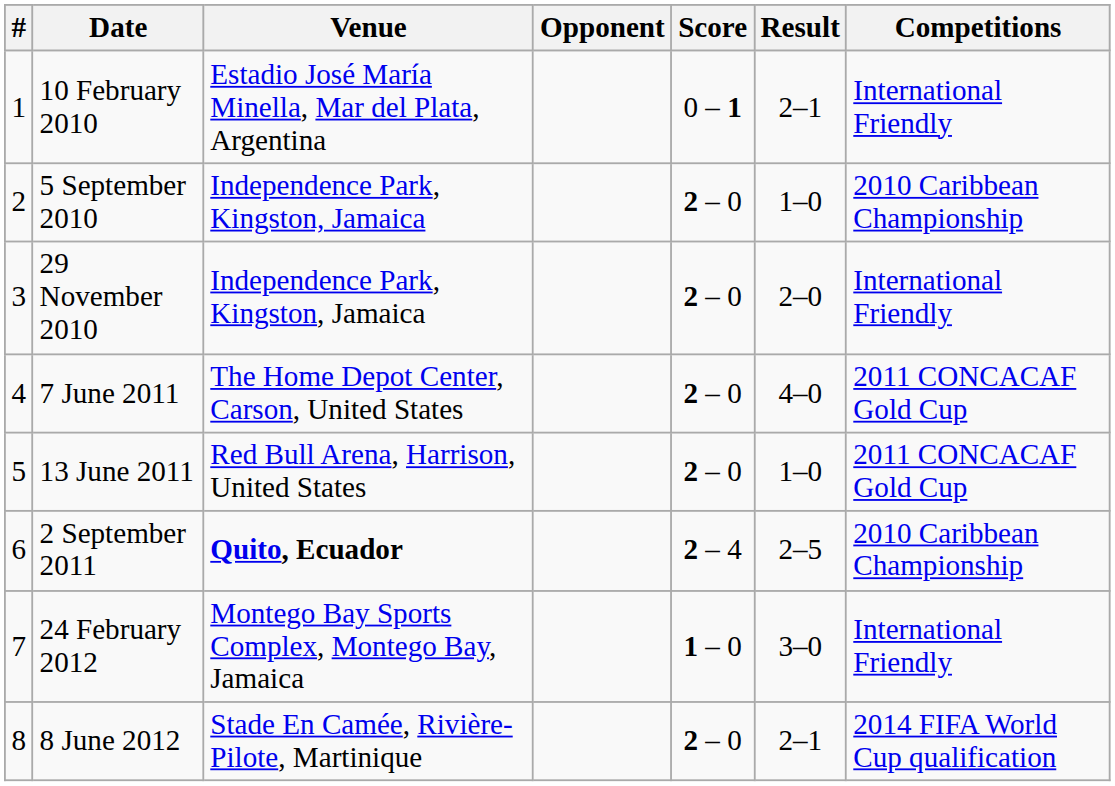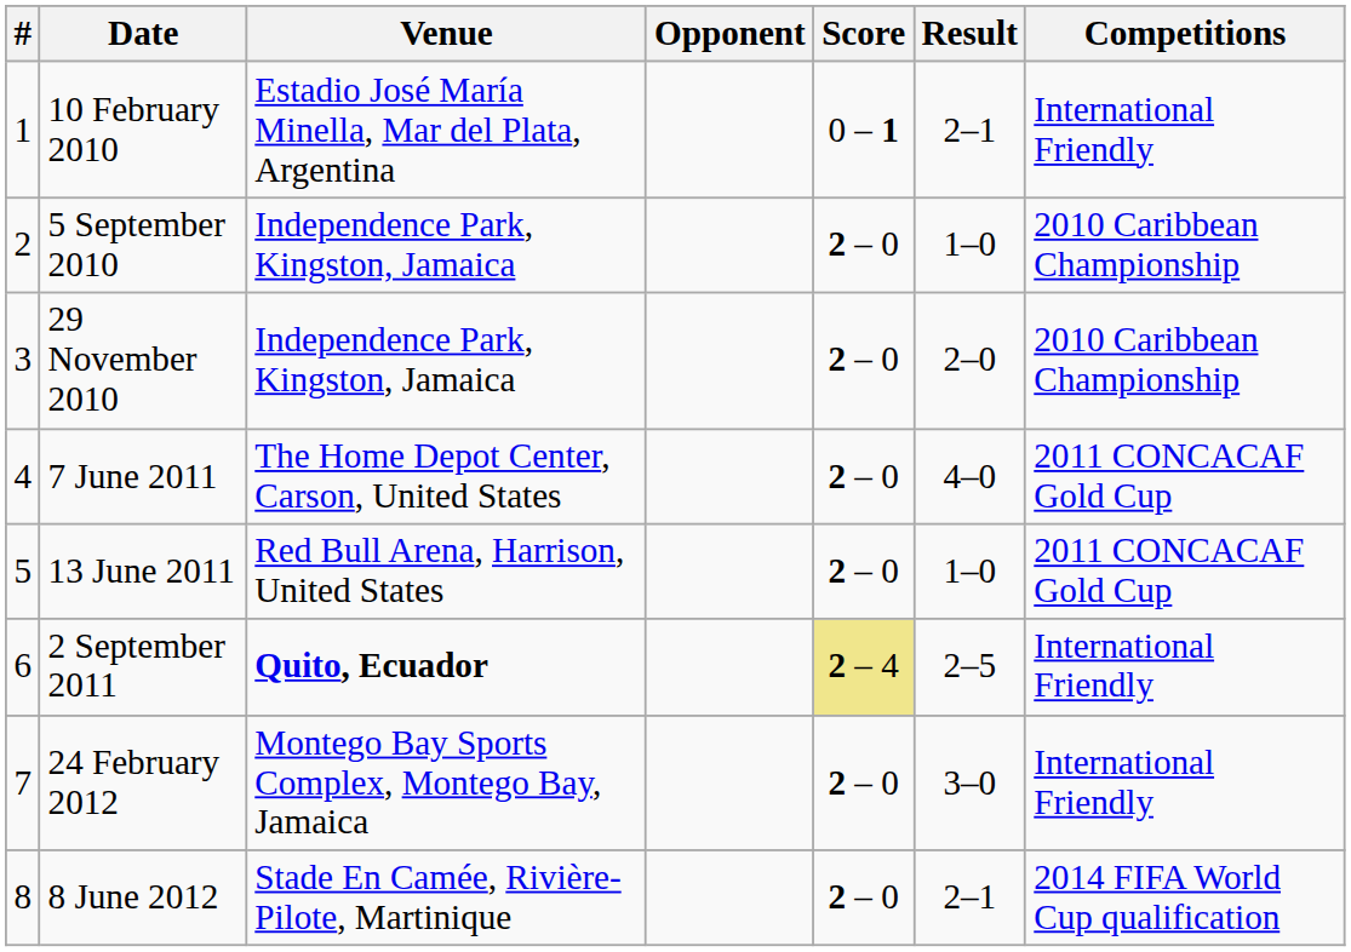29 November 2010 | Competitions: International Friendly -> 2010 Caribbean Championship
2 September 2011 | Score: no background -> khaki background
2 September 2011 | Competitions: 2010 Caribbean Championship -> International Friendly
24 February 2012 | Score: 1 – 0 -> 2 – 0
